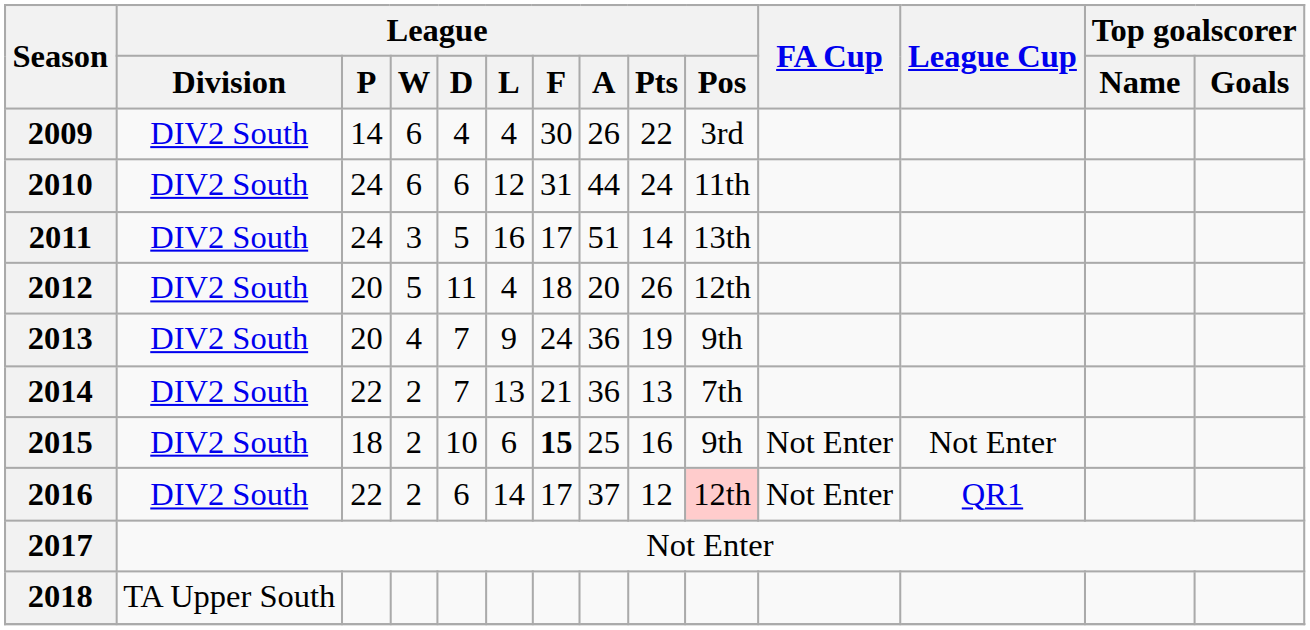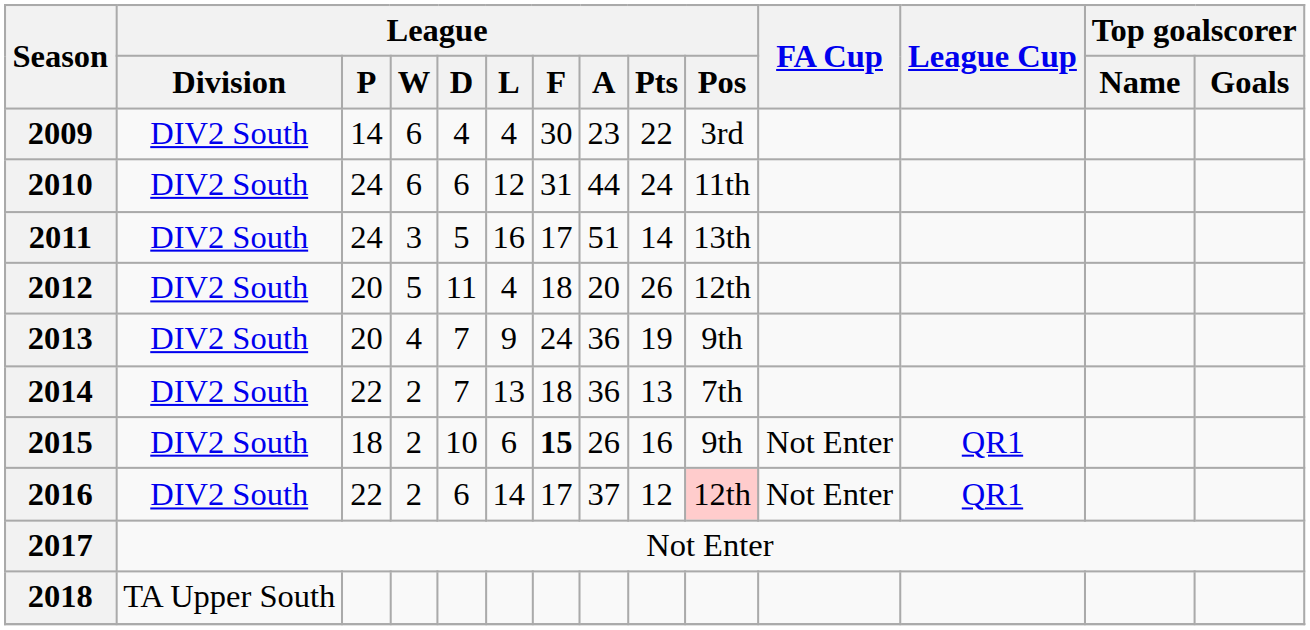2009 | League / A: 26 -> 23
2014 | League / F: 21 -> 18
2015 | League / A: 25 -> 26
2015 | League Cup: Not Enter -> QR1
